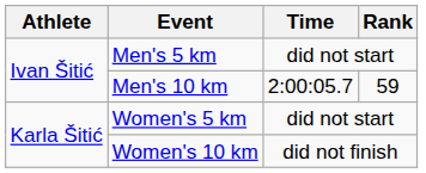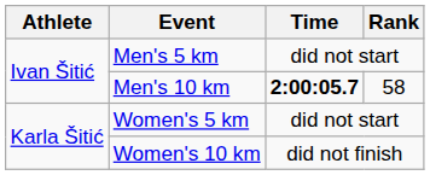Men's 10 km | Time: normal -> bold
Men's 10 km | Rank: 59 -> 58
